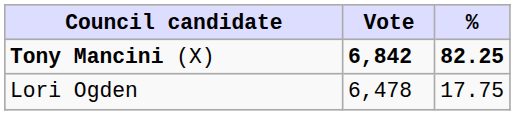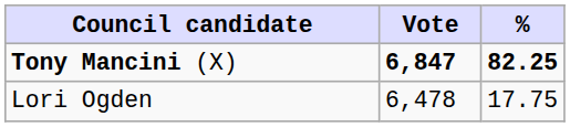Tony Mancini (X) | Vote: 6,842 -> 6,847
